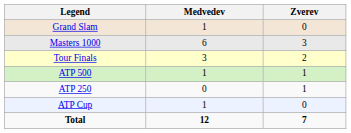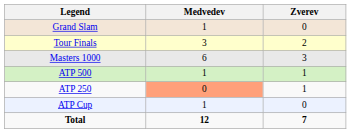rows swapped: Tour Finals <-> Masters 1000
ATP 250 | Medvedev: no background -> lightsalmon background
